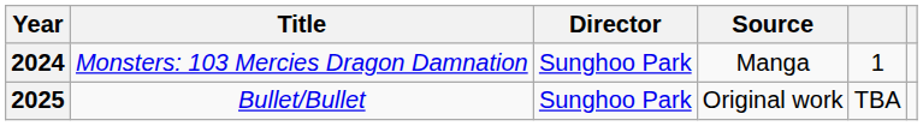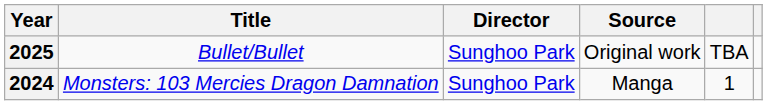rows swapped: 2024 <-> 2025
